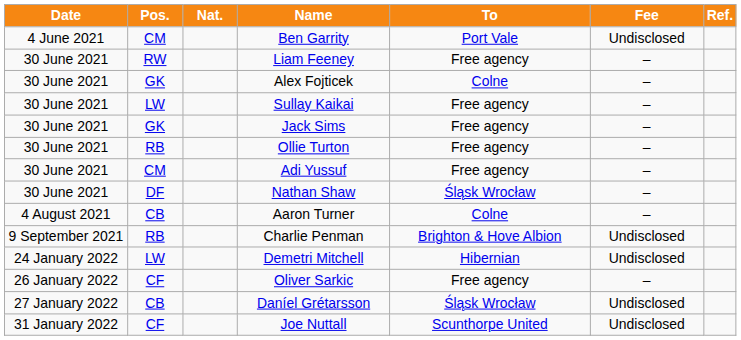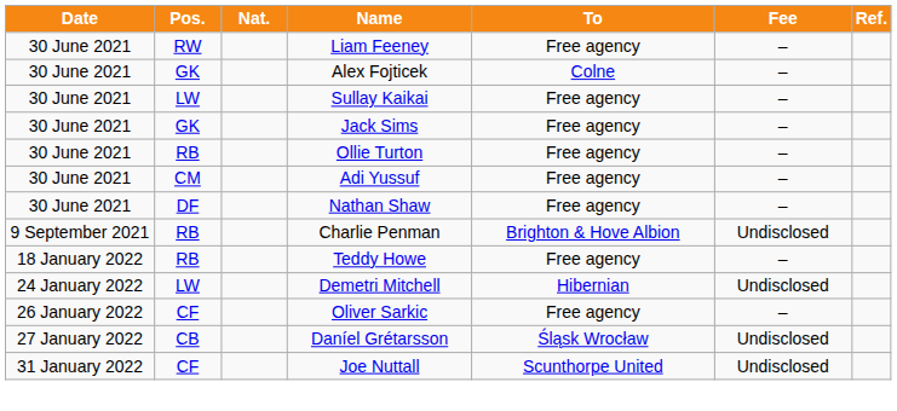- row: 4 June 2021 | CM | Ben Garrity | Port Vale | Undisclosed
Nathan Shaw | To: Śląsk Wrocław -> Free agency
- row: 4 August 2021 | CB | Aaron Turner | Colne | –
+ row: 18 January 2022 | RB | Teddy Howe | Free agency | –
